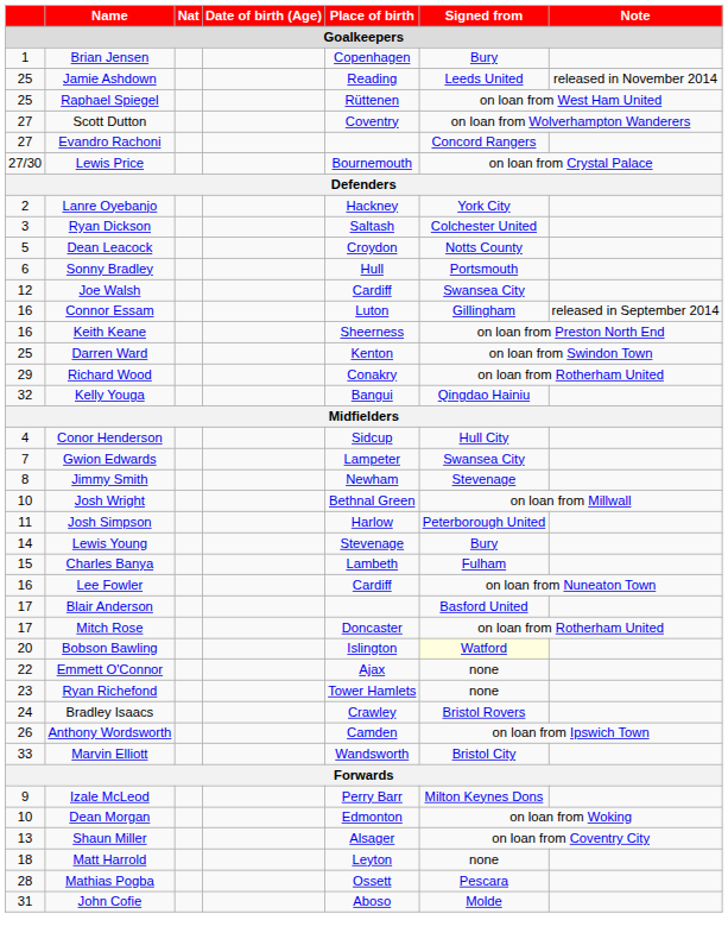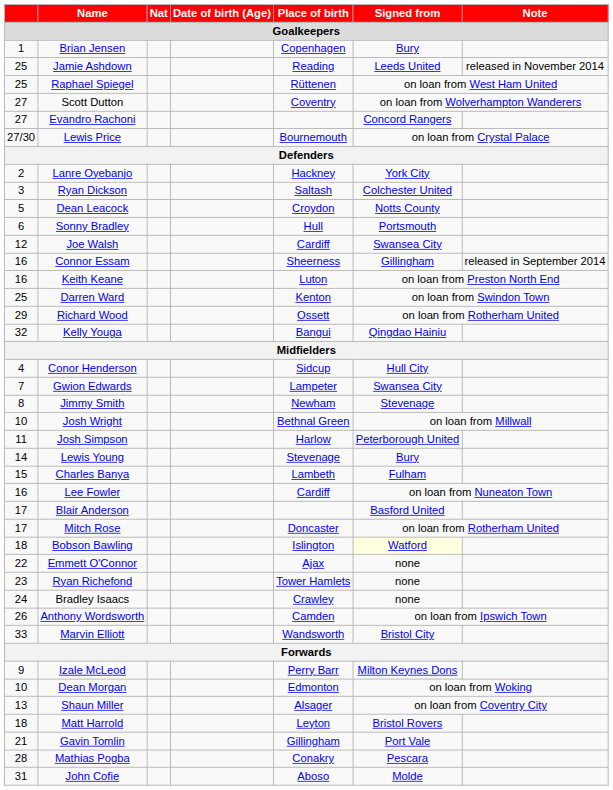Connor Essam | Place of birth: Luton -> Sheerness
Keith Keane | Place of birth: Sheerness -> Luton
Richard Wood | Place of birth: Conakry -> Ossett
Bobson Bawling | column 1: 20 -> 18
Bradley Isaacs | Signed from: Bristol Rovers -> none
Matt Harrold | Signed from: none -> Bristol Rovers
+ row: 21 | Gavin Tomlin | Gillingham | Port Vale
Mathias Pogba | Place of birth: Ossett -> Conakry
